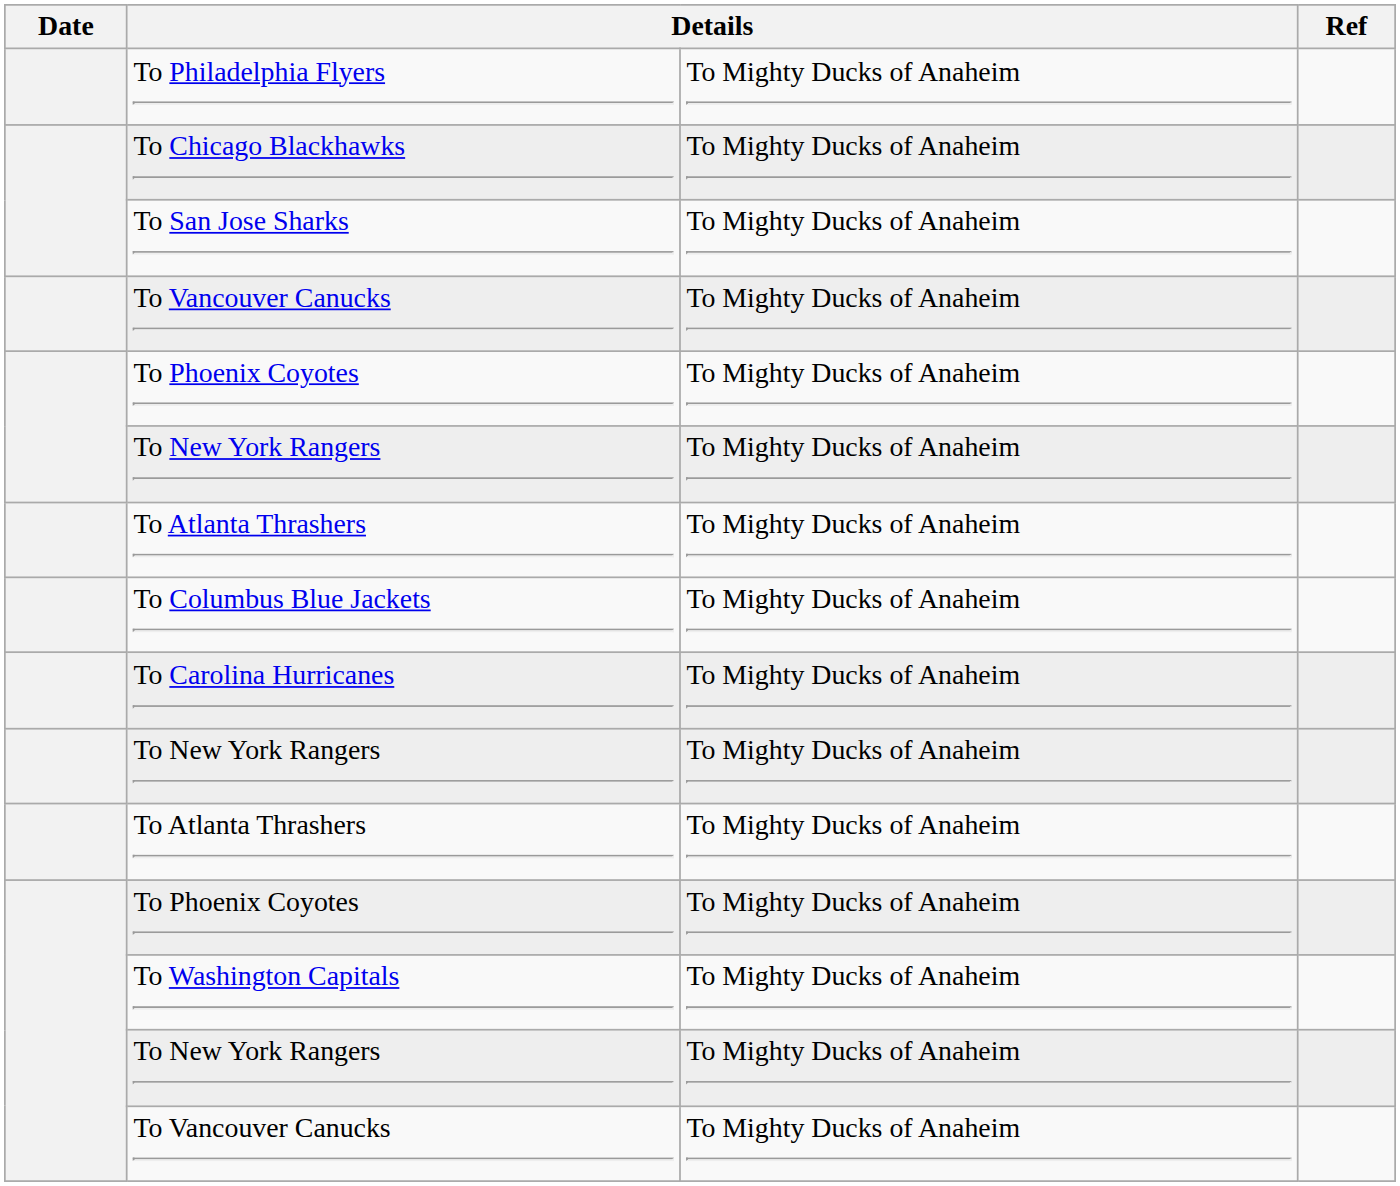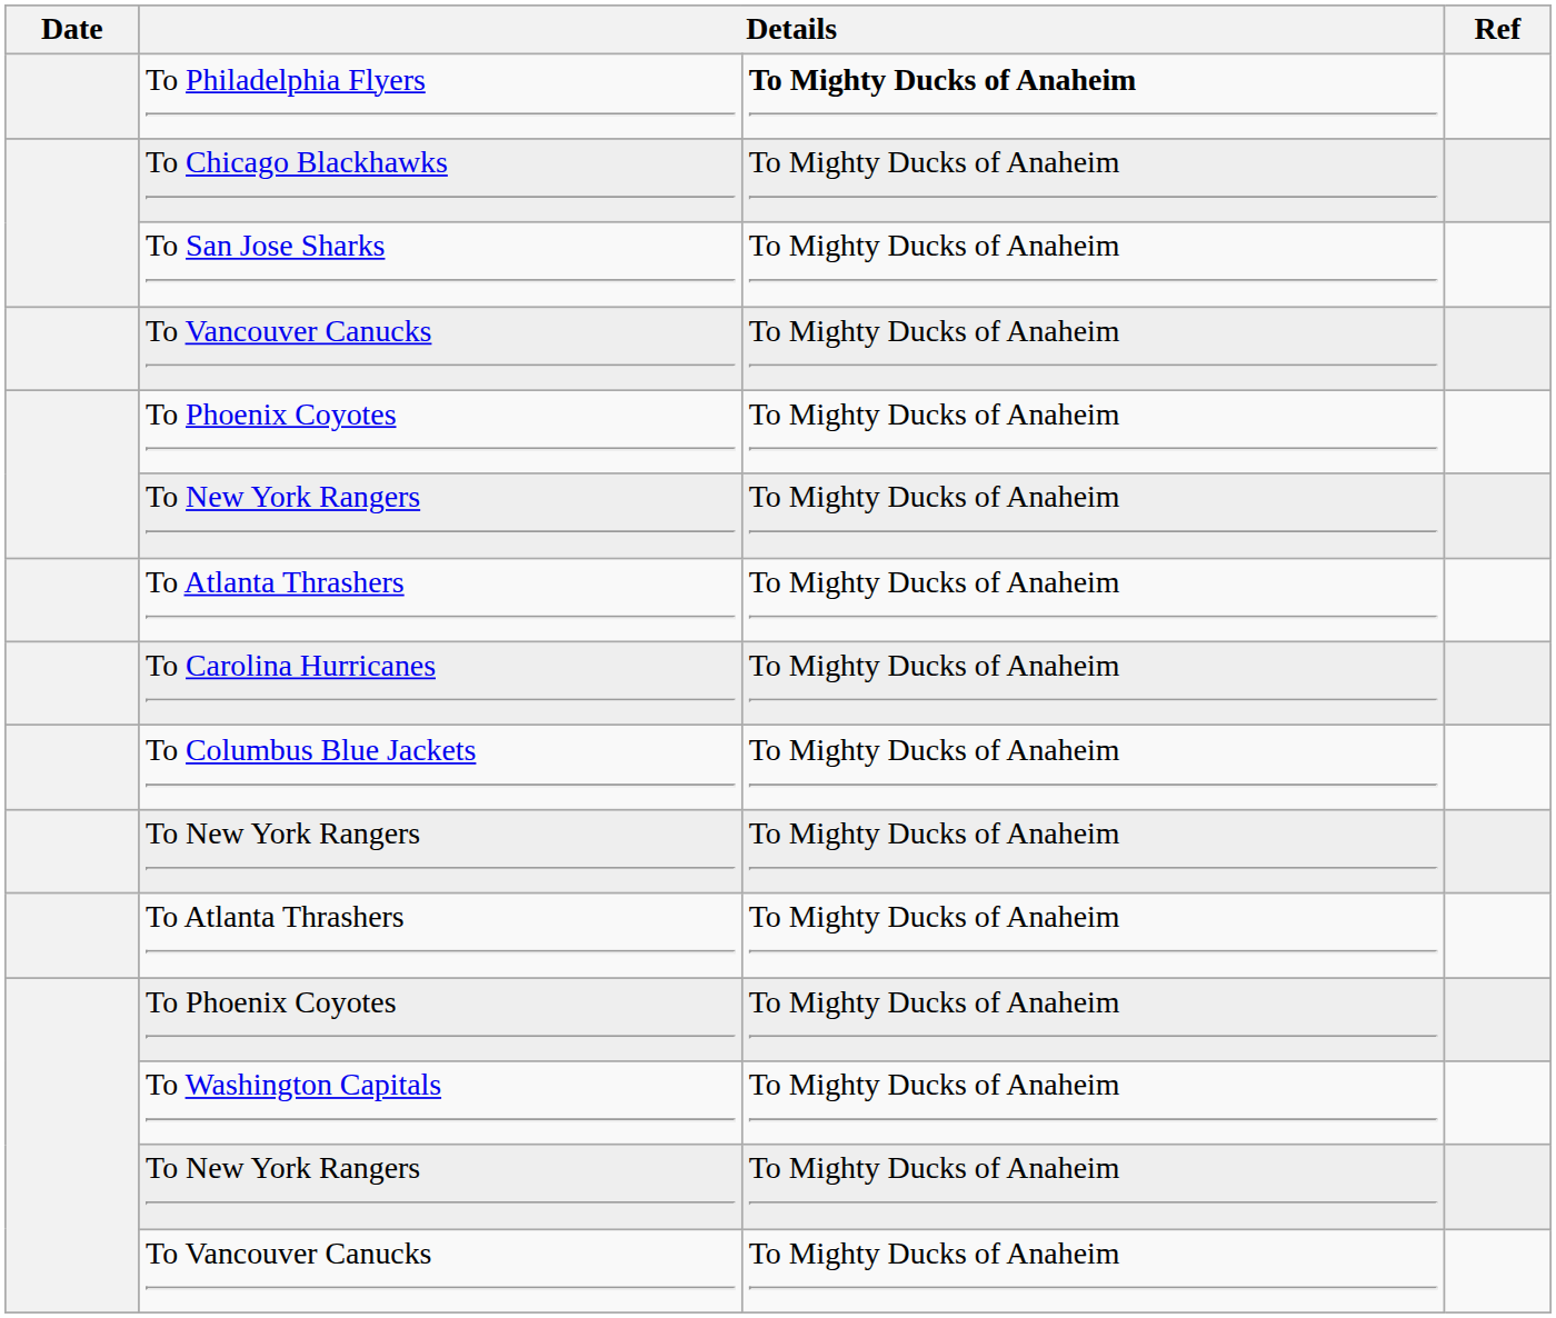To Philadelphia Flyers | column 3: normal -> bold
rows swapped: To Carolina Hurricanes <-> To Columbus Blue Jackets
